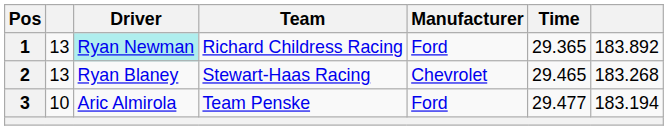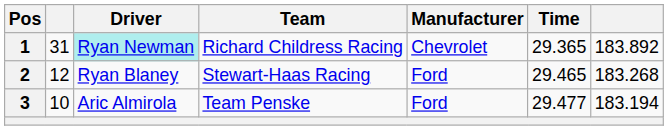1 | column 2: 13 -> 31
1 | Manufacturer: Ford -> Chevrolet
2 | column 2: 13 -> 12
2 | Manufacturer: Chevrolet -> Ford
